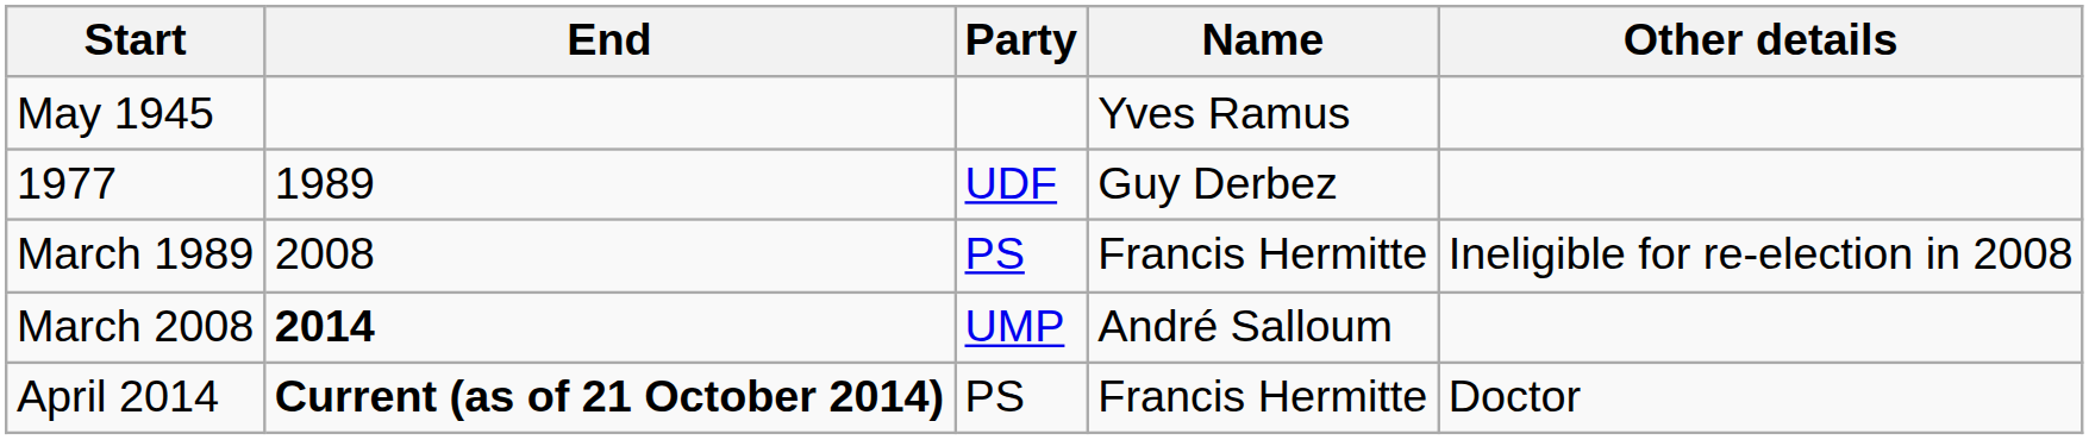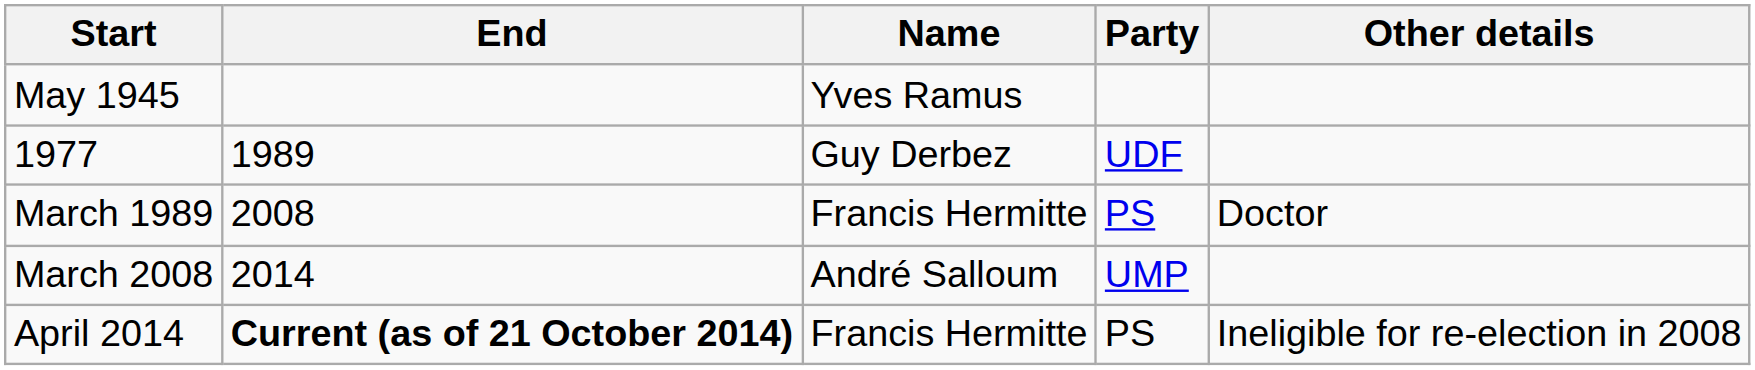columns swapped: Name <-> Party
March 1989 | Other details: Ineligible for re-election in 2008 -> Doctor
March 2008 | End: bold -> normal
April 2014 | Other details: Doctor -> Ineligible for re-election in 2008
